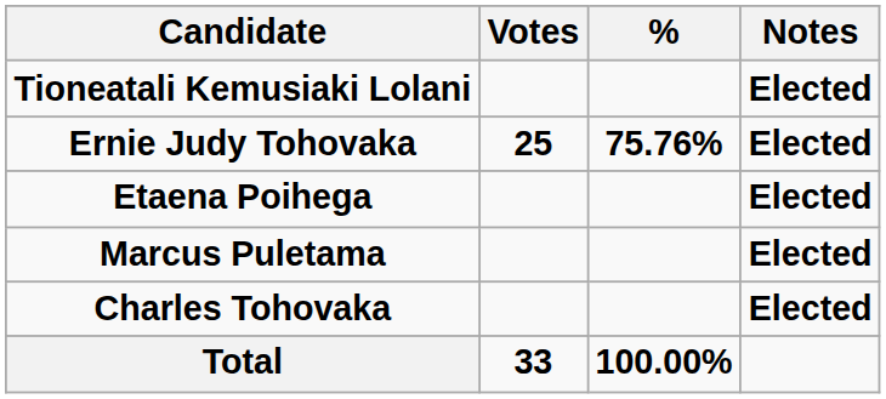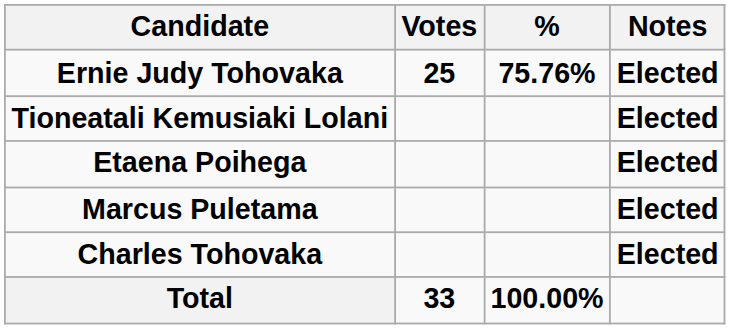rows swapped: Ernie Judy Tohovaka <-> Tioneatali Kemusiaki Lolani
